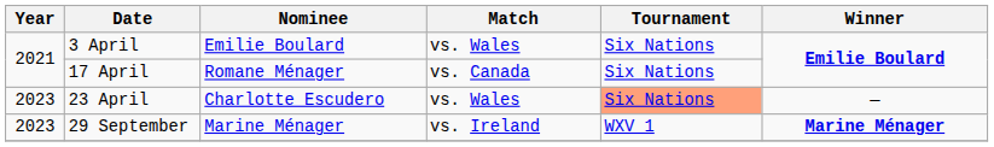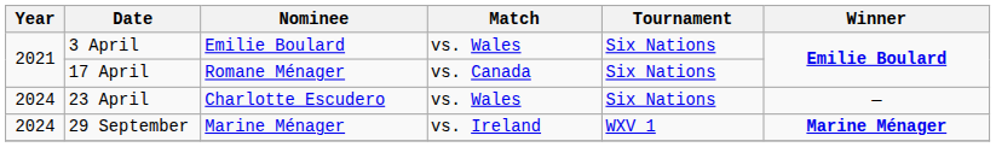23 April | Year: 2023 -> 2024
23 April | Tournament: lightsalmon background -> no background
29 September | Year: 2023 -> 2024
